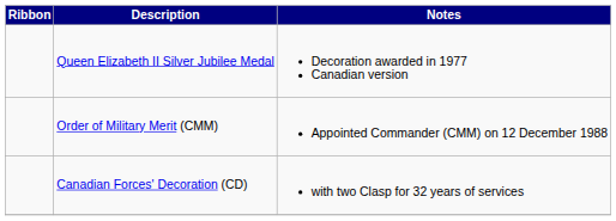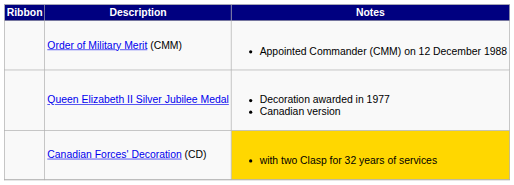rows swapped: Order of Military Merit (CMM) <-> Queen Elizabeth II Silver Jubilee Medal
Canadian Forces' Decoration (CD) | Notes: no background -> gold background
